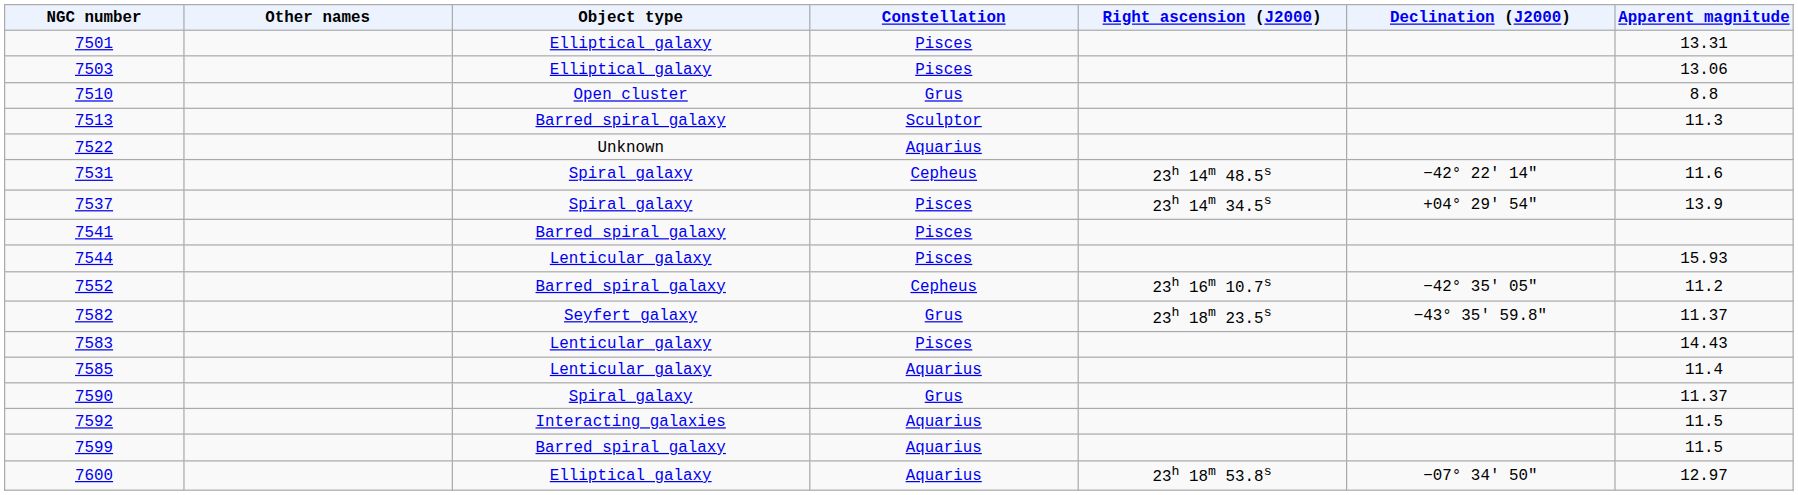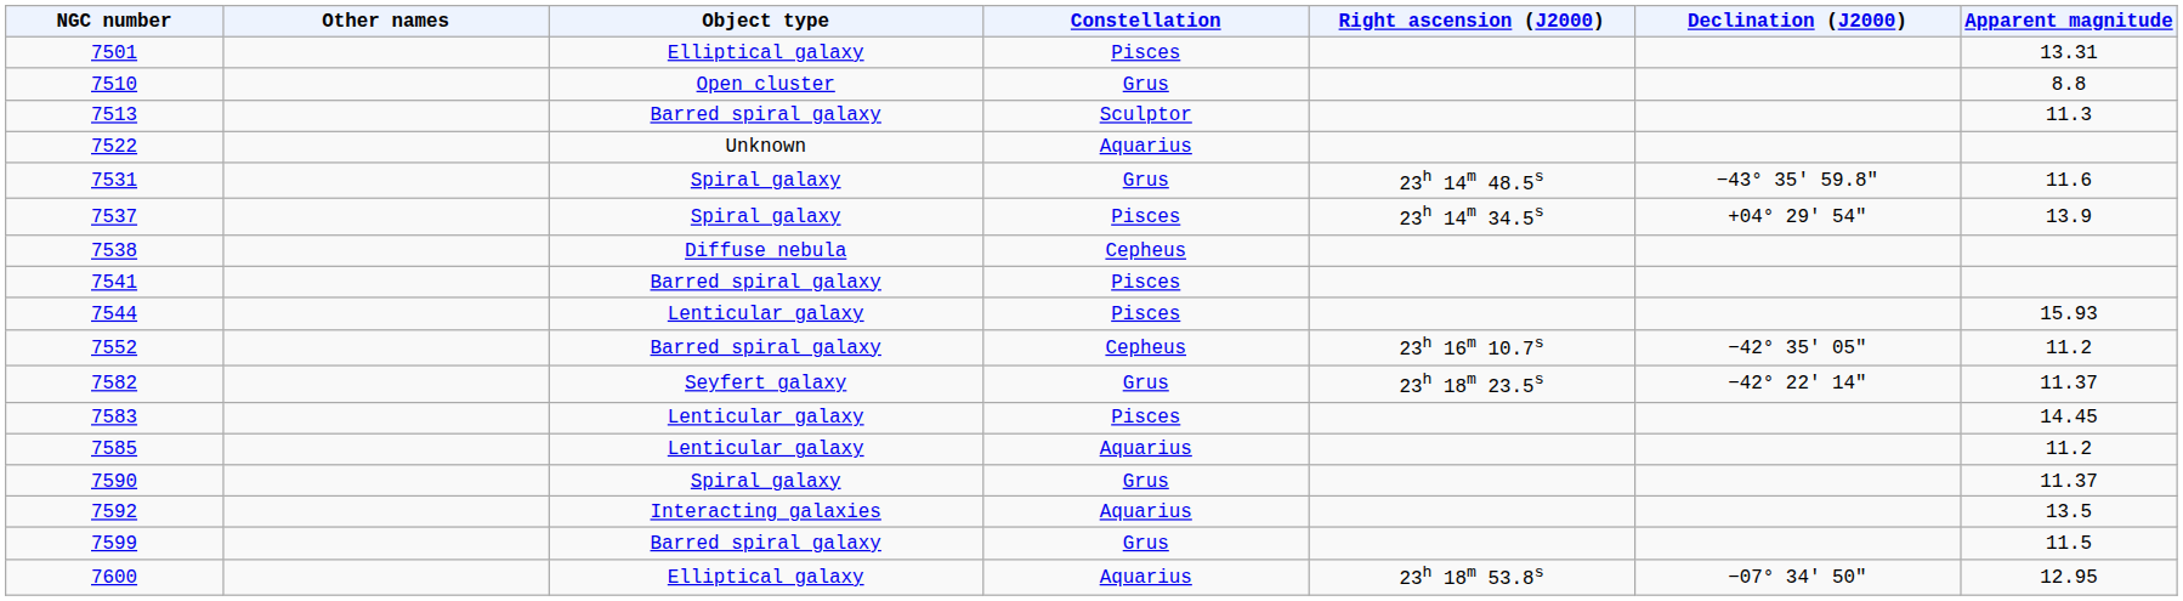- row: 7503 | Elliptical galaxy | Pisces | 13.06
7531 | Constellation: Cepheus -> Grus
7531 | Declination (J2000): −42° 22′ 14″ -> −43° 35′ 59.8″
+ row: 7538 | Diffuse nebula | Cepheus
7582 | Declination (J2000): −43° 35′ 59.8″ -> −42° 22′ 14″
7583 | Apparent magnitude: 14.43 -> 14.45
7585 | Apparent magnitude: 11.4 -> 11.2
7592 | Apparent magnitude: 11.5 -> 13.5
7599 | Constellation: Aquarius -> Grus
7600 | Apparent magnitude: 12.97 -> 12.95
